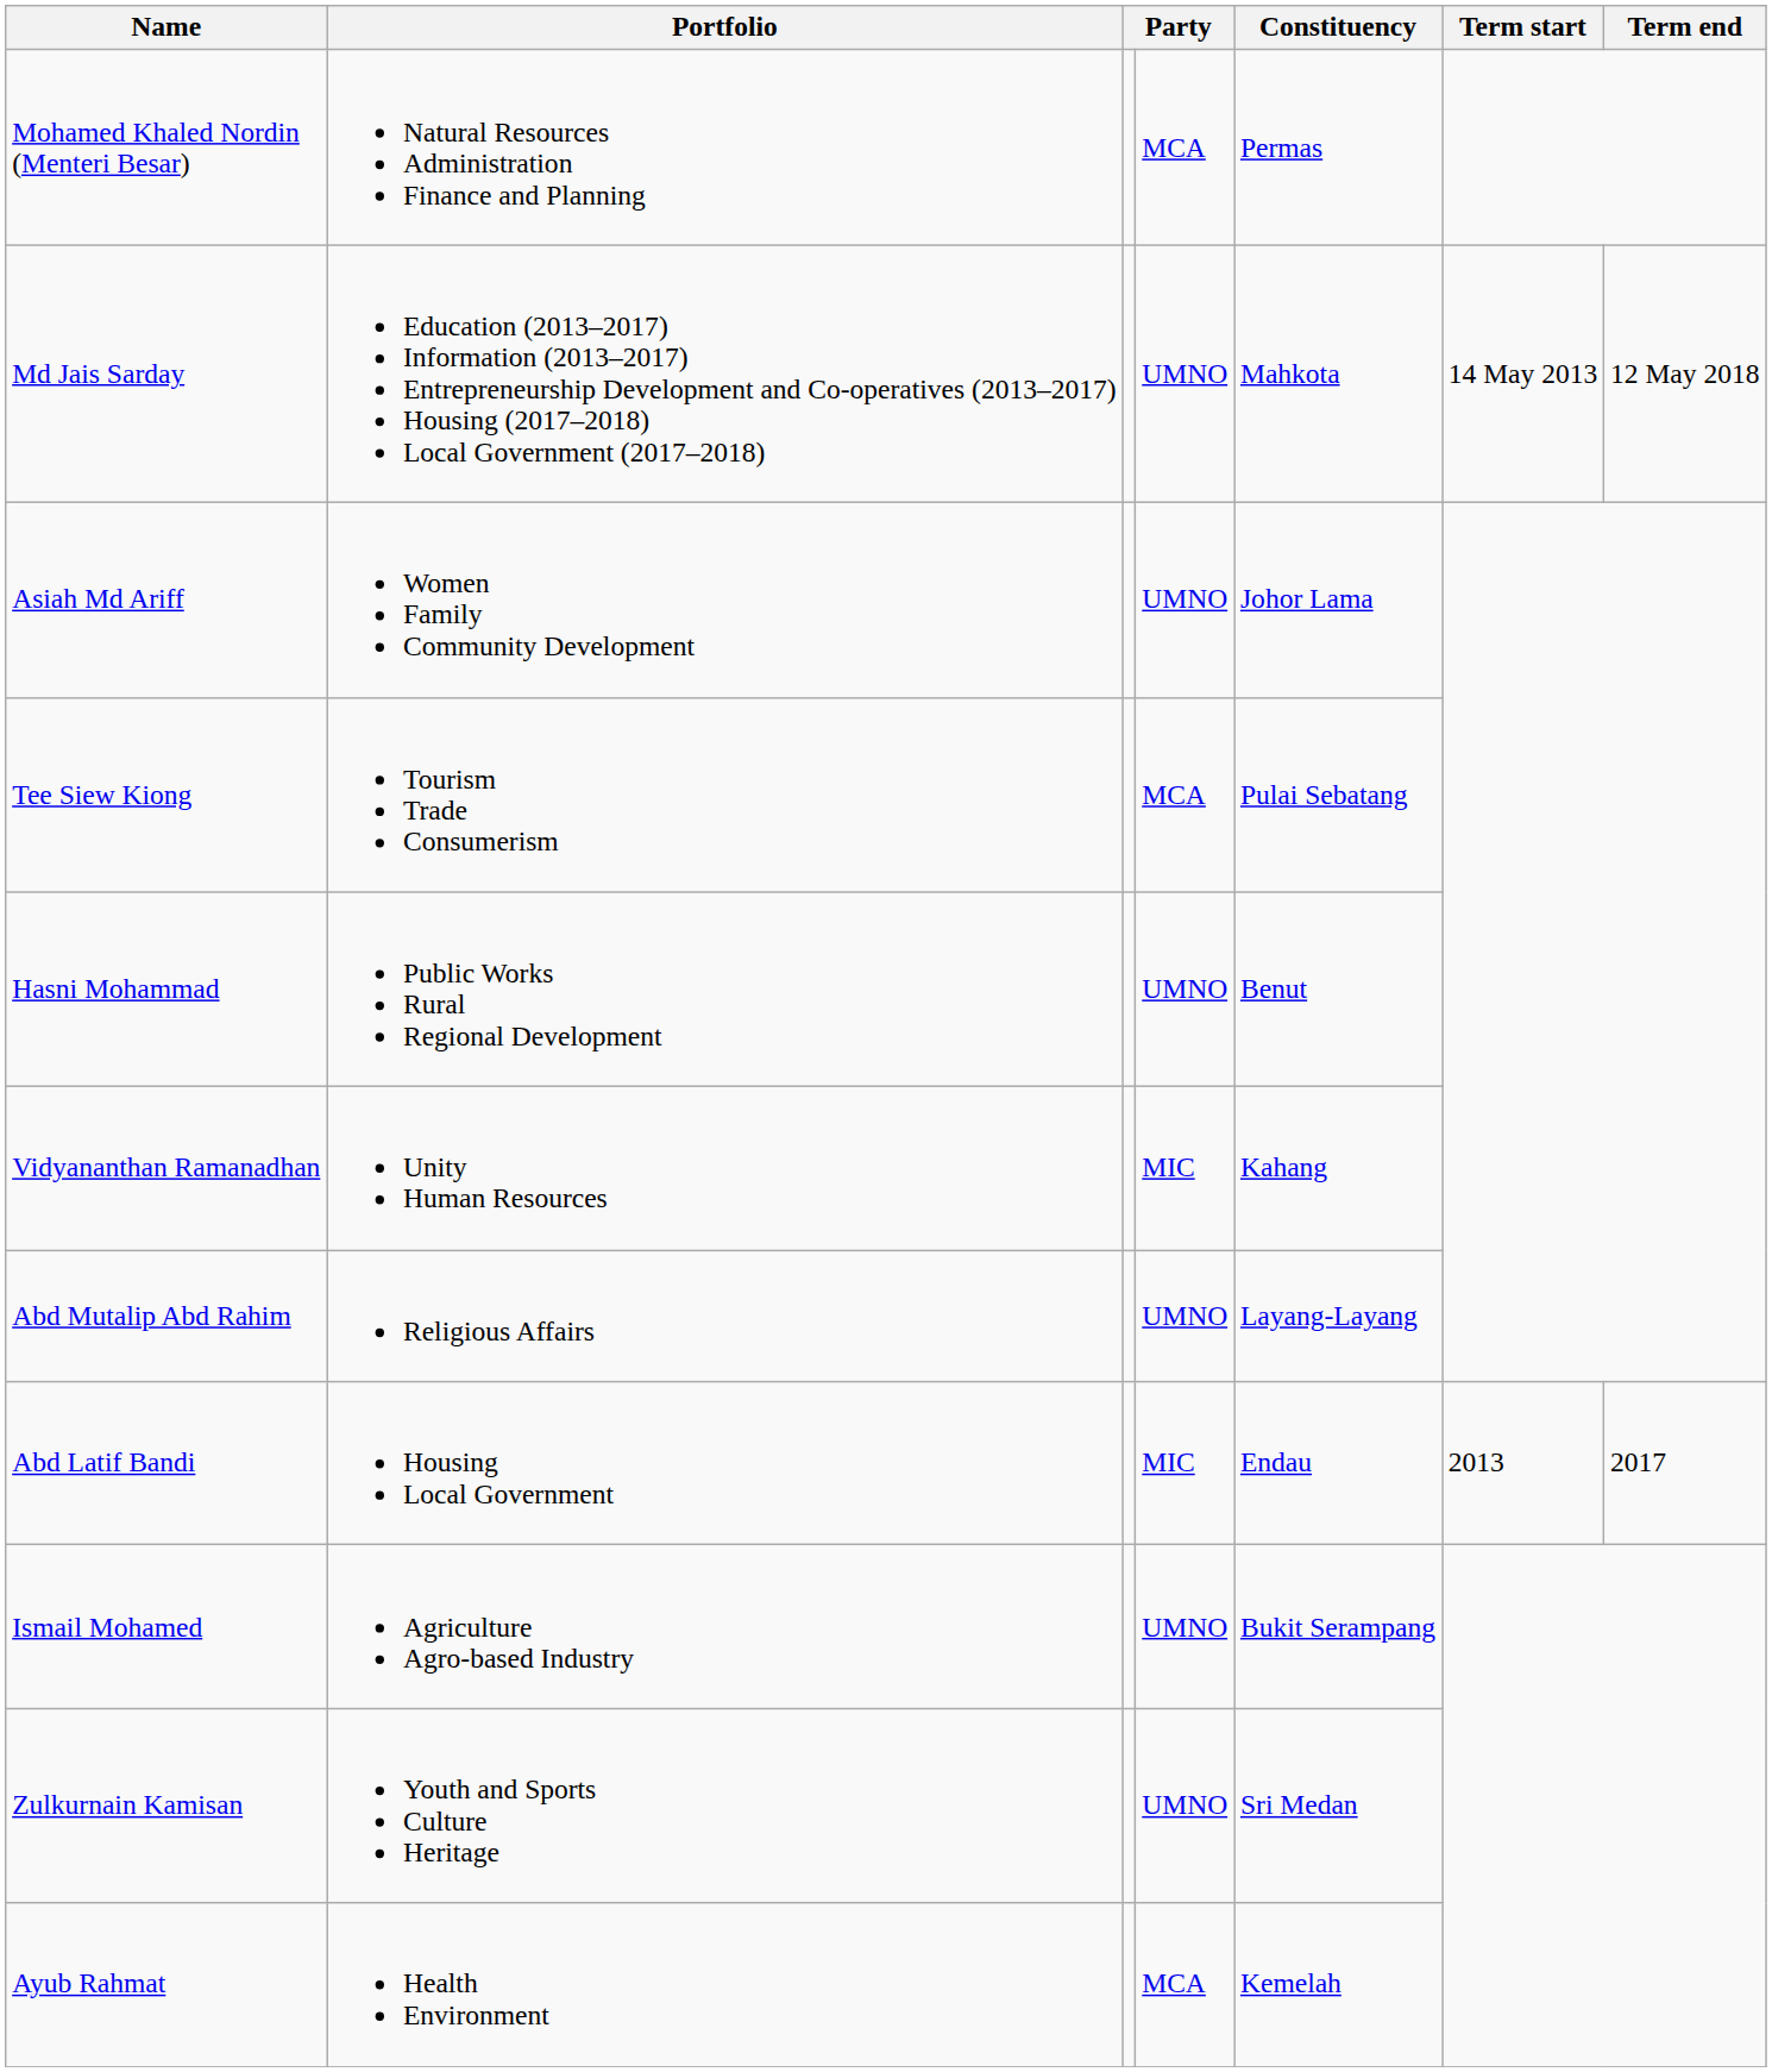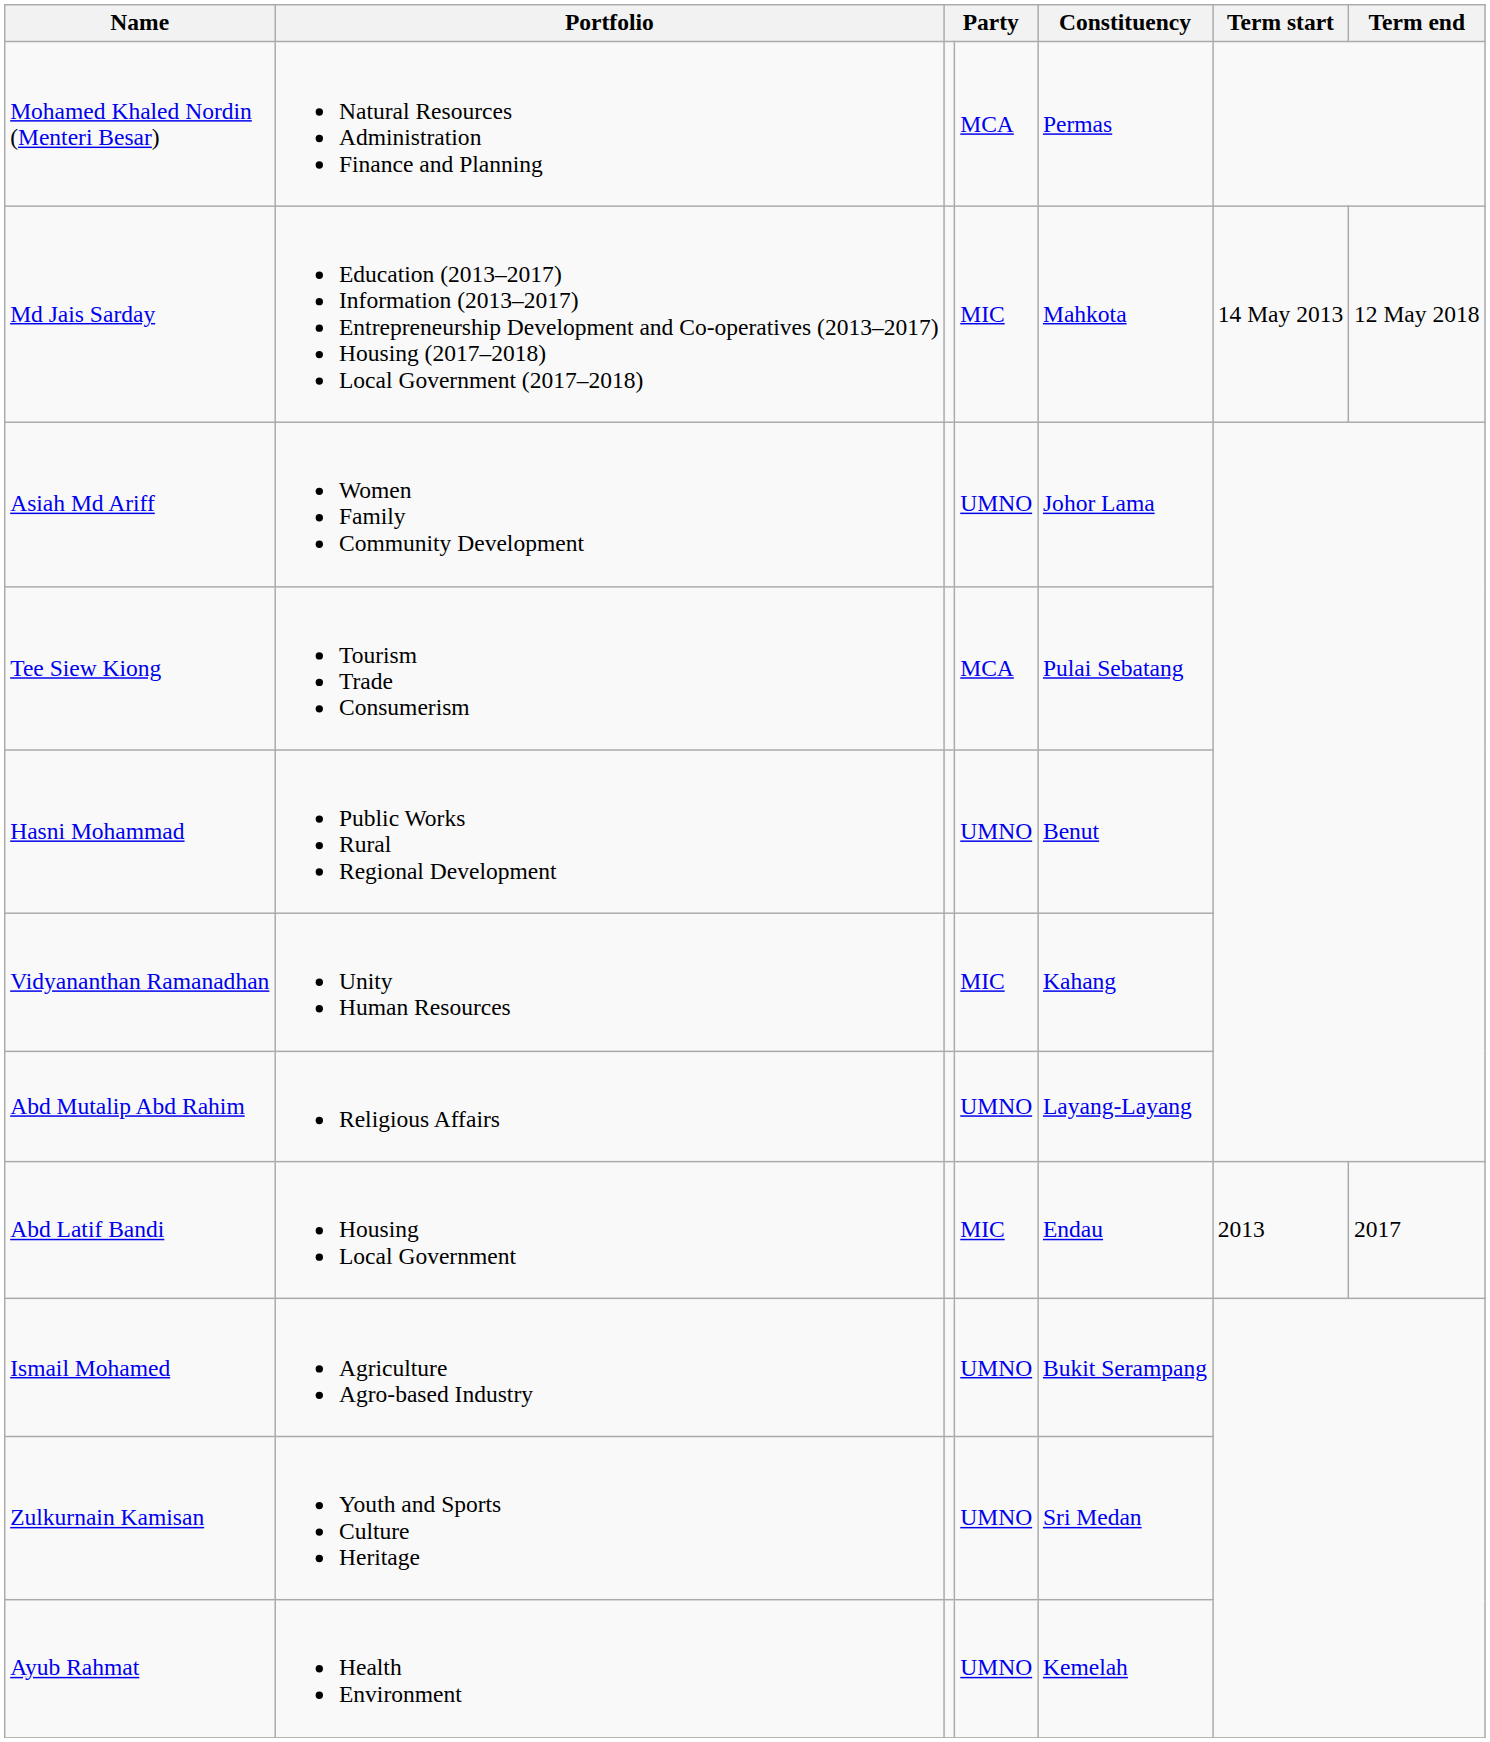Md Jais Sarday | column 4: UMNO -> MIC
Ayub Rahmat | column 4: MCA -> UMNO
